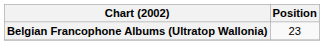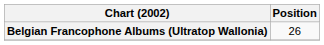Belgian Francophone Albums (Ultratop Wallonia) | Position: 23 -> 26
